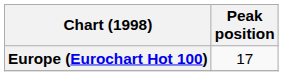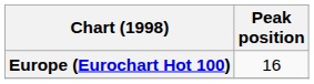Europe (Eurochart Hot 100) | Peak position: 17 -> 16
